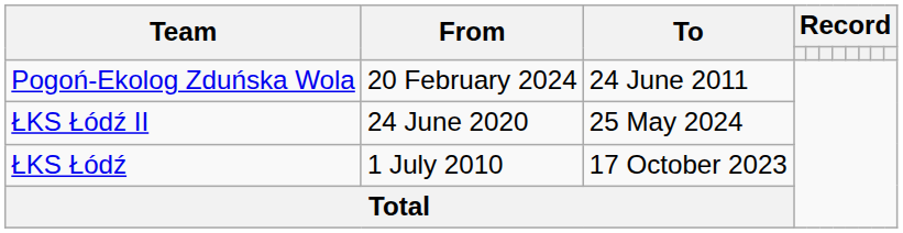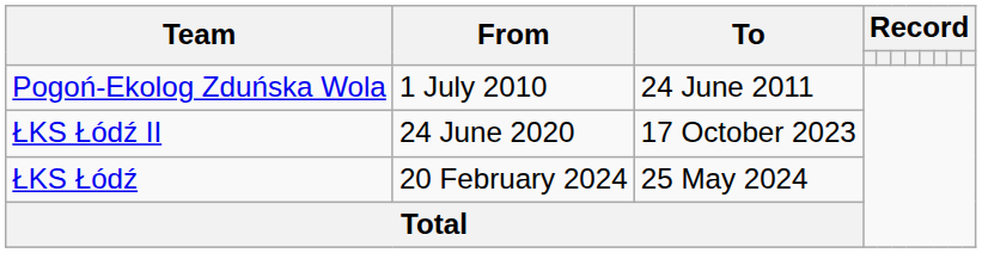Pogoń-Ekolog Zduńska Wola | From: 20 February 2024 -> 1 July 2010
ŁKS Łódź II | To: 25 May 2024 -> 17 October 2023
ŁKS Łódź | From: 1 July 2010 -> 20 February 2024
ŁKS Łódź | To: 17 October 2023 -> 25 May 2024
